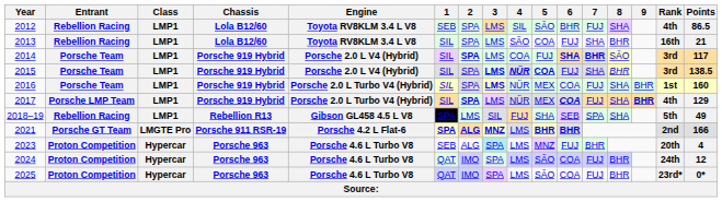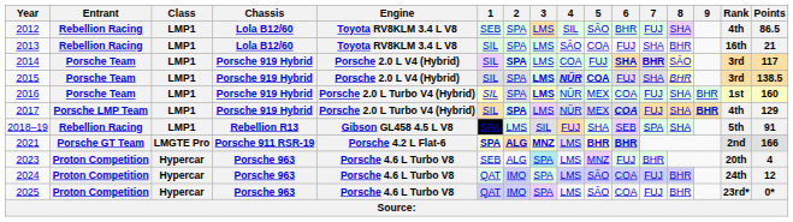2018–19 | Points: 49 -> 91
